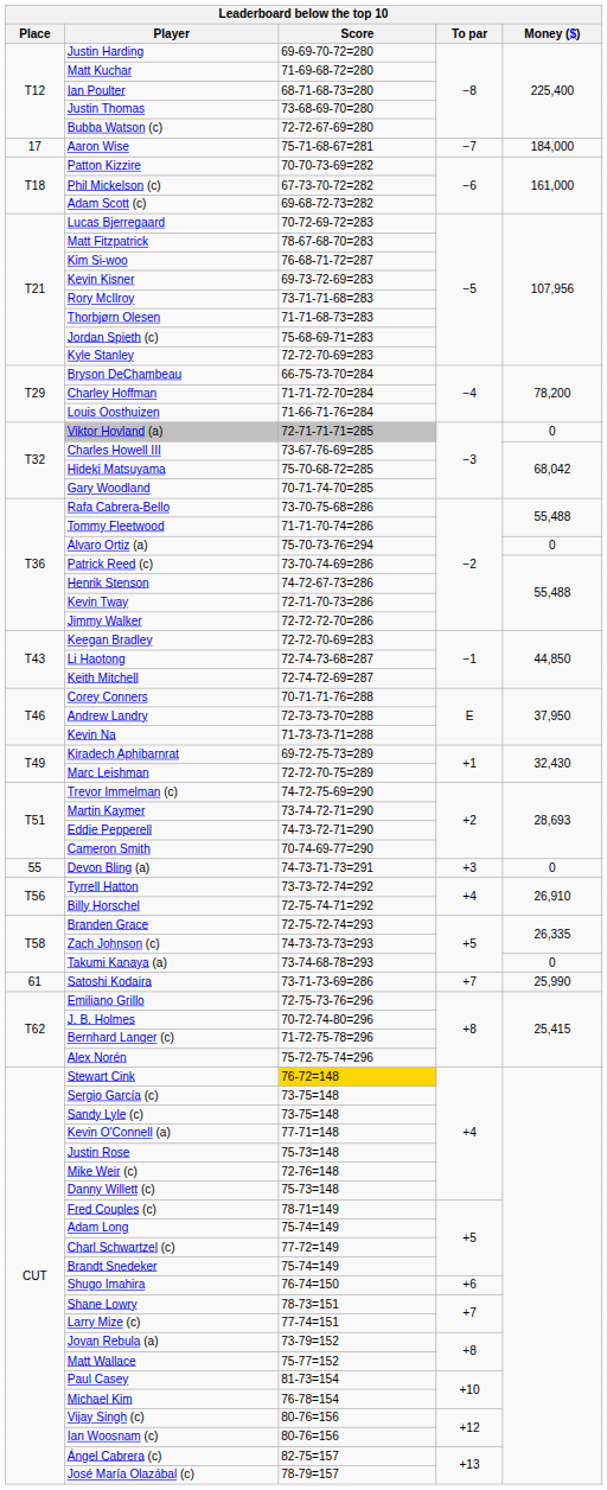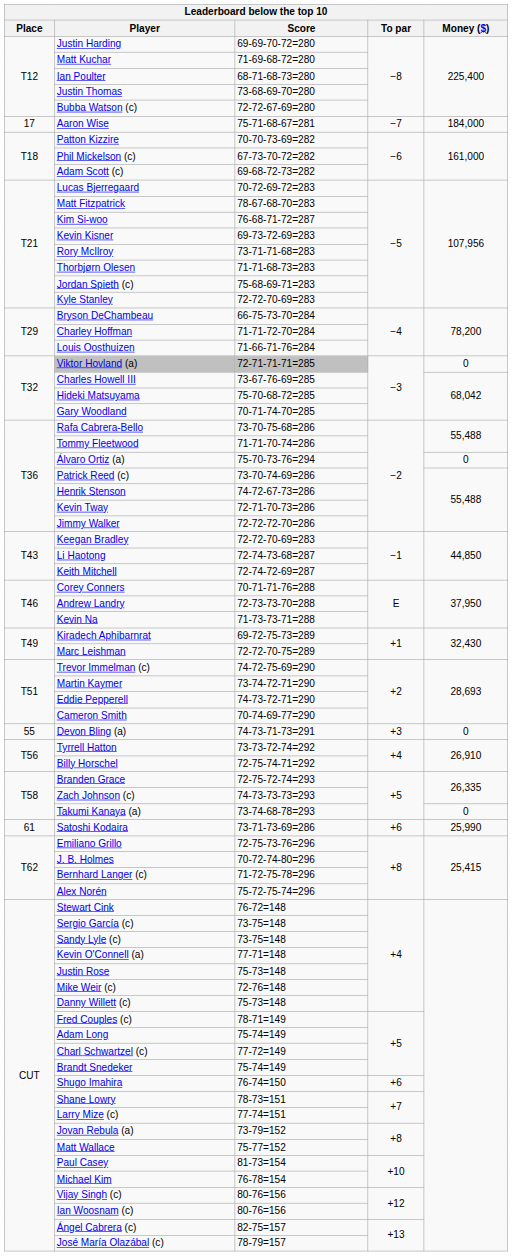Satoshi Kodaira | To par: +7 -> +6
Stewart Cink | Score: gold background -> no background
